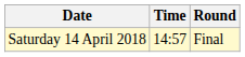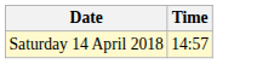- column: Round | Final
